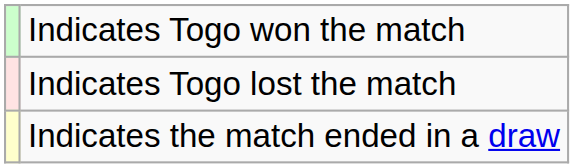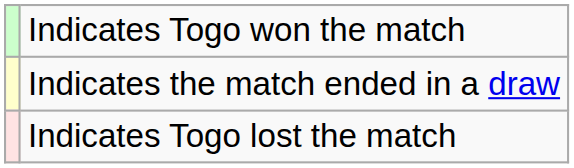rows swapped: Indicates the match ended in a draw <-> Indicates Togo lost the match
